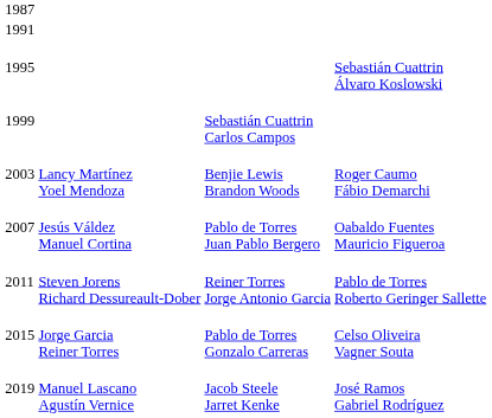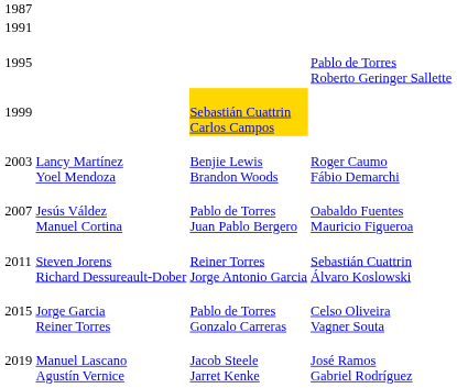1995 | column 4: Sebastián Cuattrin Álvaro Koslowski -> Pablo de Torres Roberto Geringer Sallette
1999 | column 3: no background -> gold background
2011 | column 4: Pablo de Torres Roberto Geringer Sallette -> Sebastián Cuattrin Álvaro Koslowski
